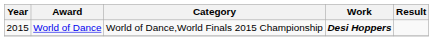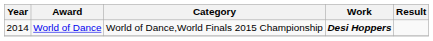World of Dance | Year: 2015 -> 2014
